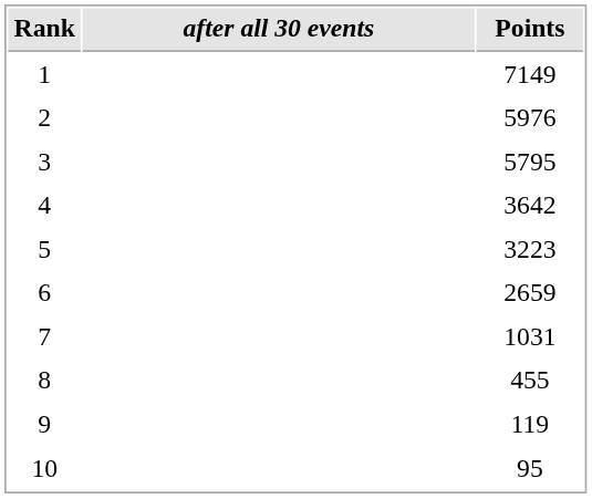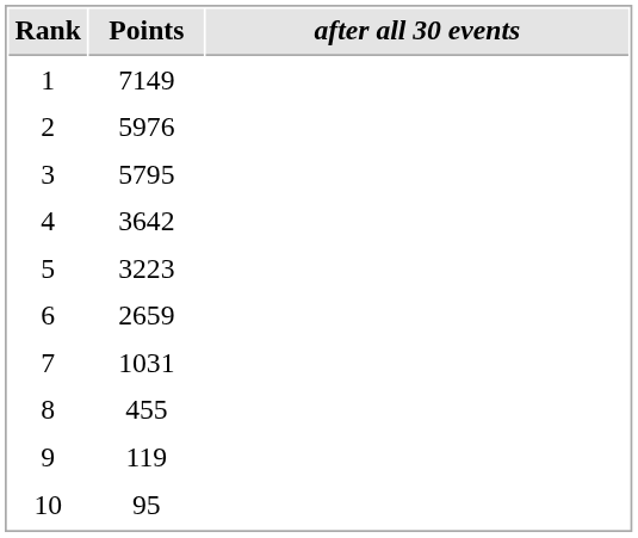columns swapped: after all 30 events <-> Points
